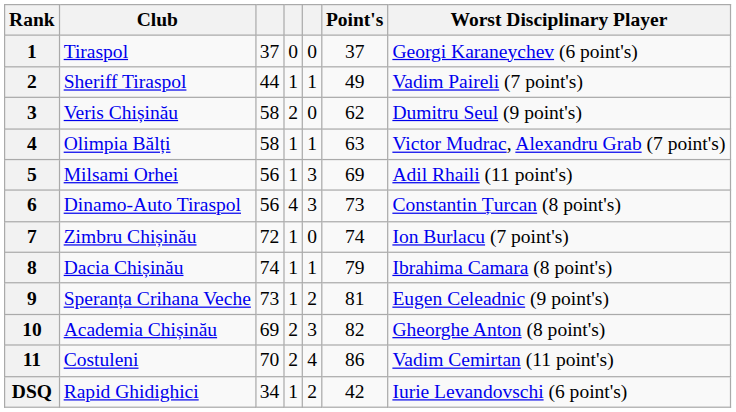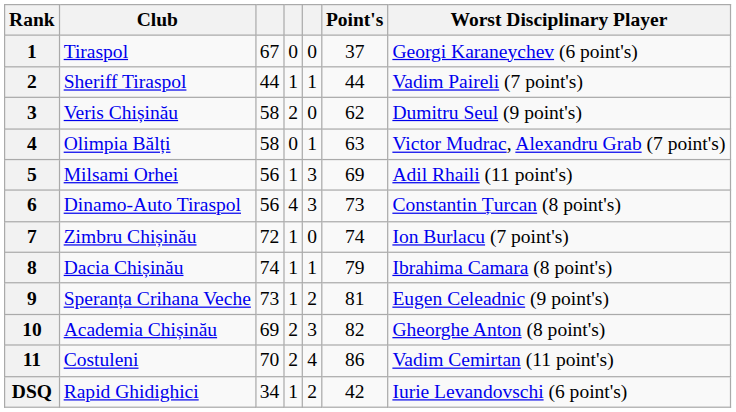Tiraspol | column 3: 37 -> 67
Sheriff Tiraspol | Point's: 49 -> 44
Olimpia Bălți | column 4: 1 -> 0
